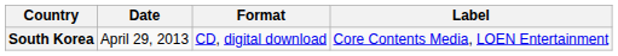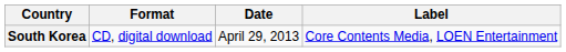columns swapped: Date <-> Format
